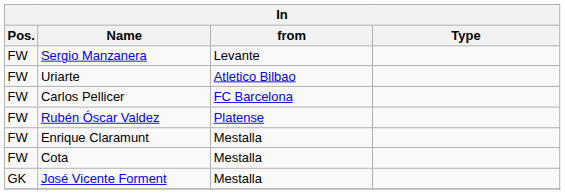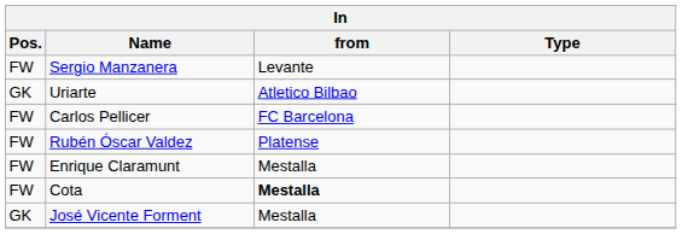Uriarte | Pos.: FW -> GK
Cota | from: normal -> bold
